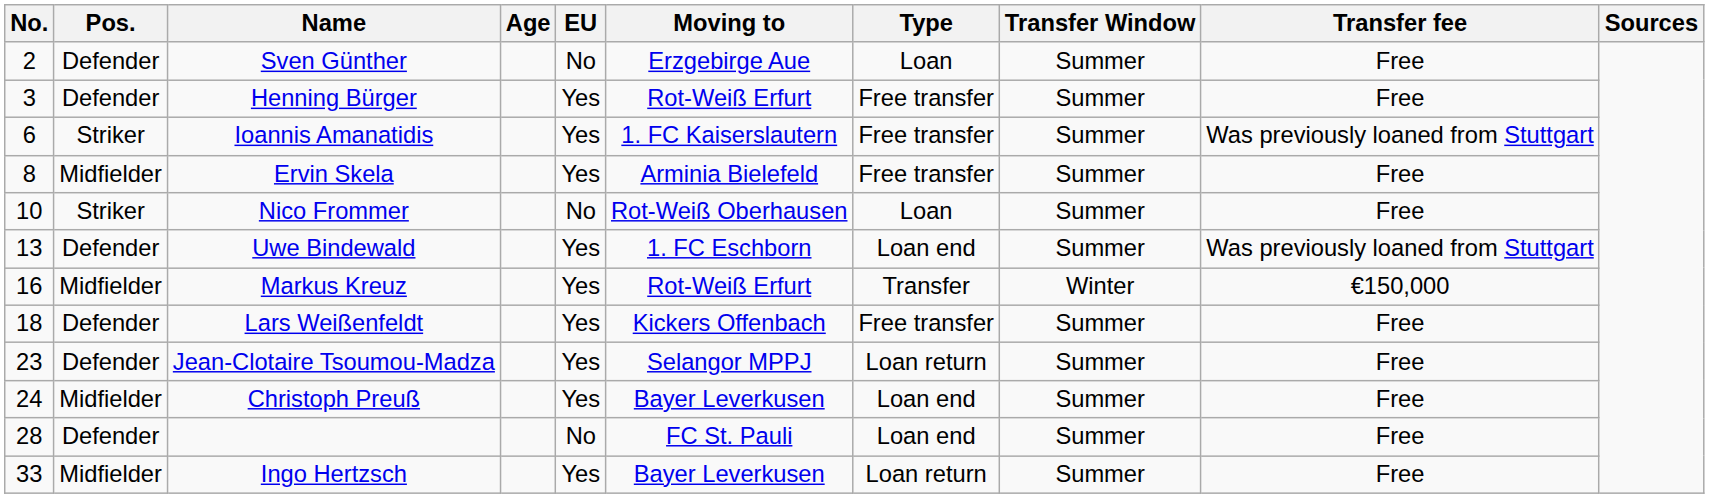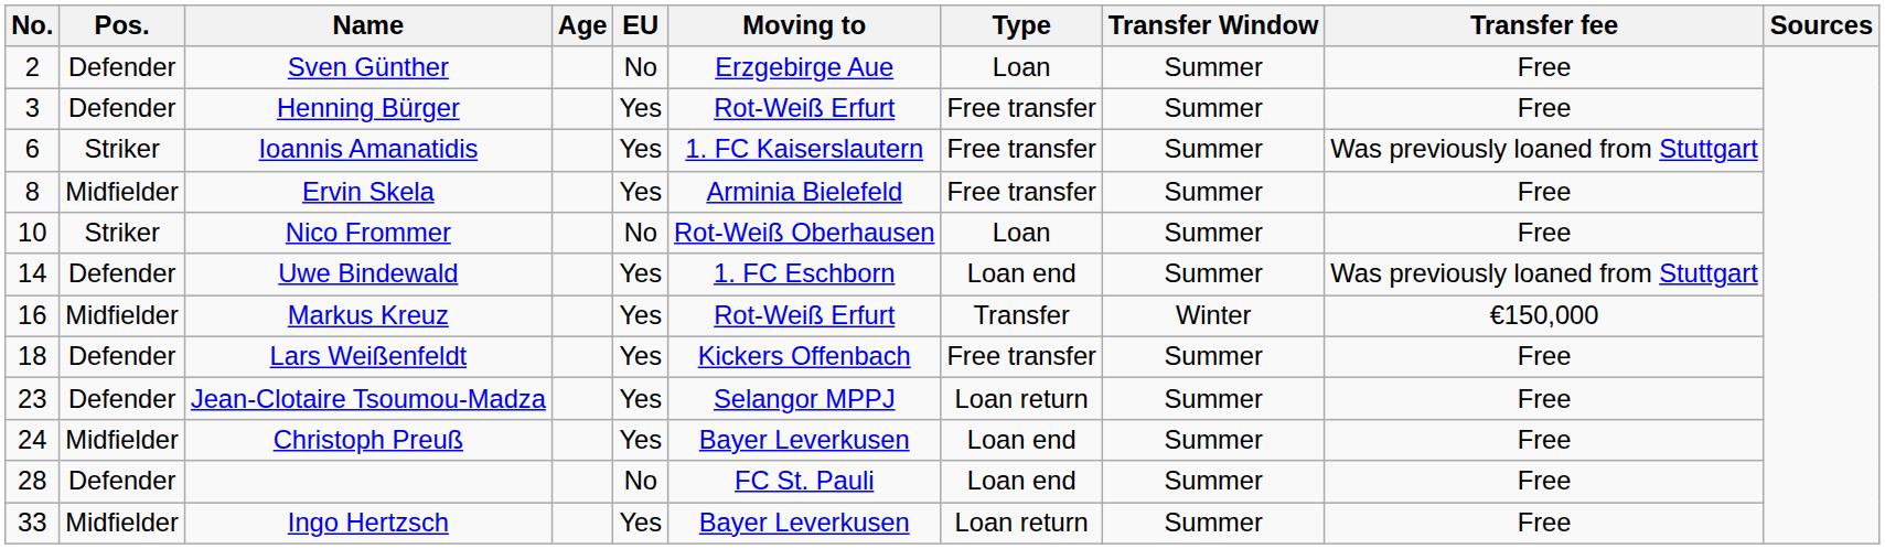Uwe Bindewald | No.: 13 -> 14
